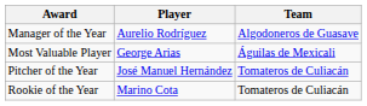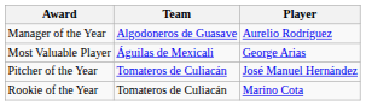columns swapped: Player <-> Team
